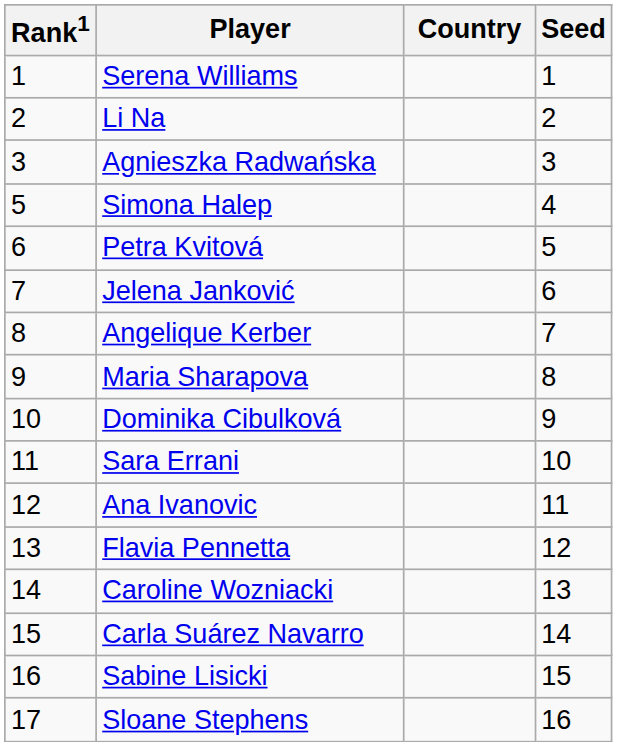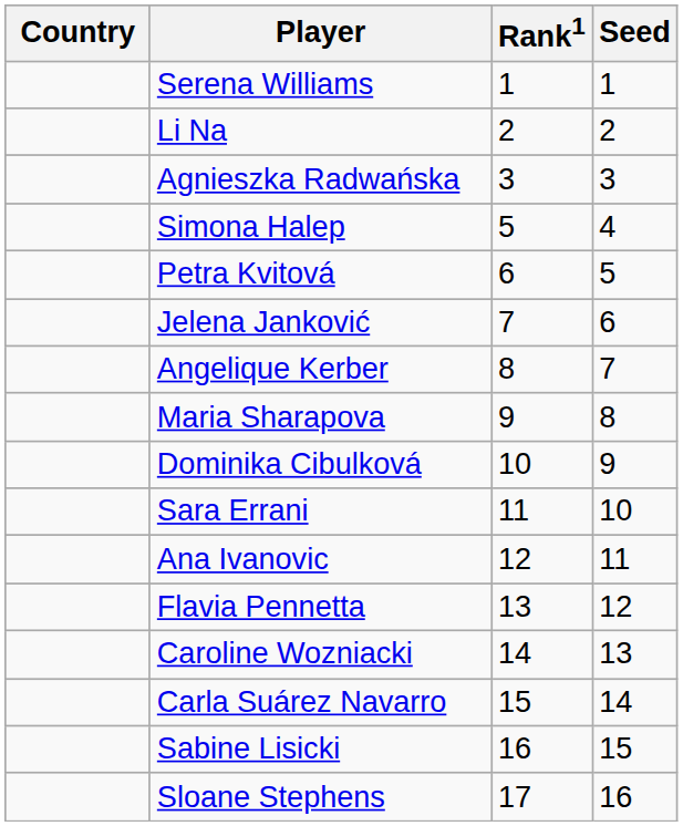columns swapped: Country <-> Rank1
